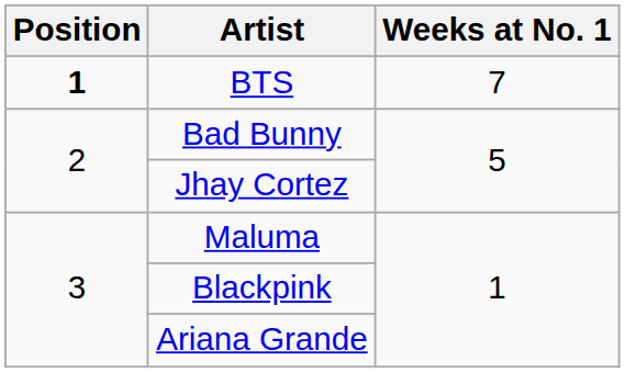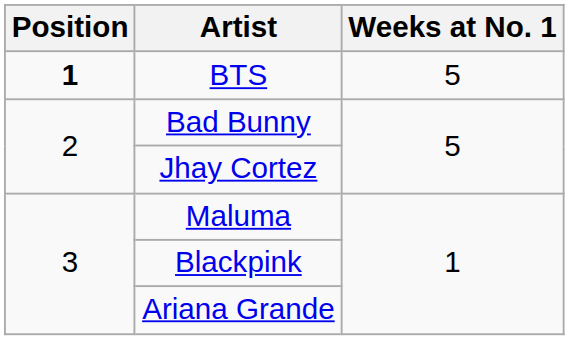BTS | Weeks at No. 1: 7 -> 5
